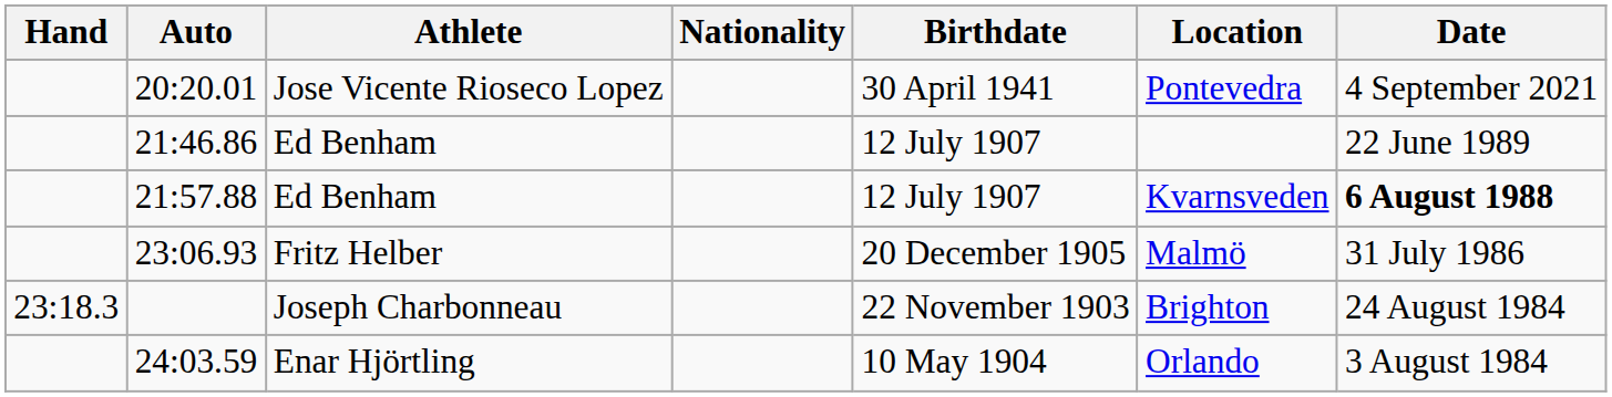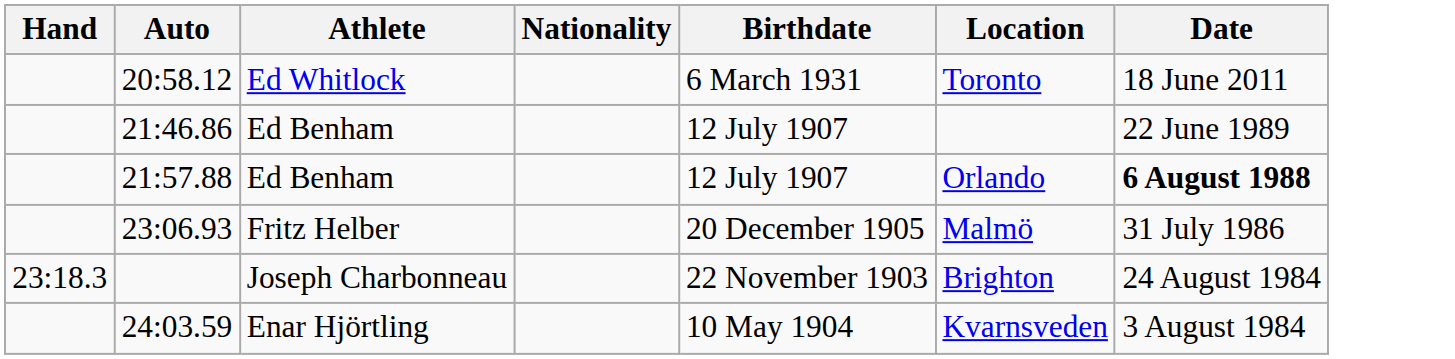- row: 20:20.01 | Jose Vicente Rioseco Lopez | 30 April 1941 | Pontevedra | 4 September 2021
+ row: 20:58.12 | Ed Whitlock | 6 March 1931 | Toronto | 18 June 2011
21:57.88 | Location: Kvarnsveden -> Orlando
24:03.59 | Location: Orlando -> Kvarnsveden
